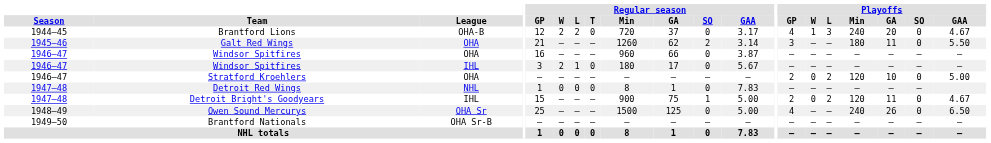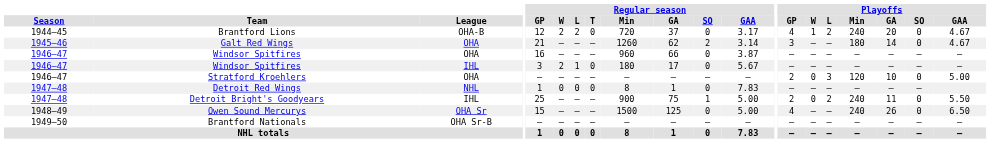Brantford Lions | Playoffs / L: 3 -> 2
Galt Red Wings | Playoffs / GA: 11 -> 14
Galt Red Wings | Playoffs / GAA: 5.50 -> 4.67
Stratford Kroehlers | Playoffs / L: 2 -> 3
Detroit Bright's Goodyears | Regular season / GP: 15 -> 25
Detroit Bright's Goodyears | Playoffs / Min: 120 -> 240
Detroit Bright's Goodyears | Playoffs / GAA: 4.67 -> 5.50
Owen Sound Mercurys | Regular season / GP: 25 -> 15
